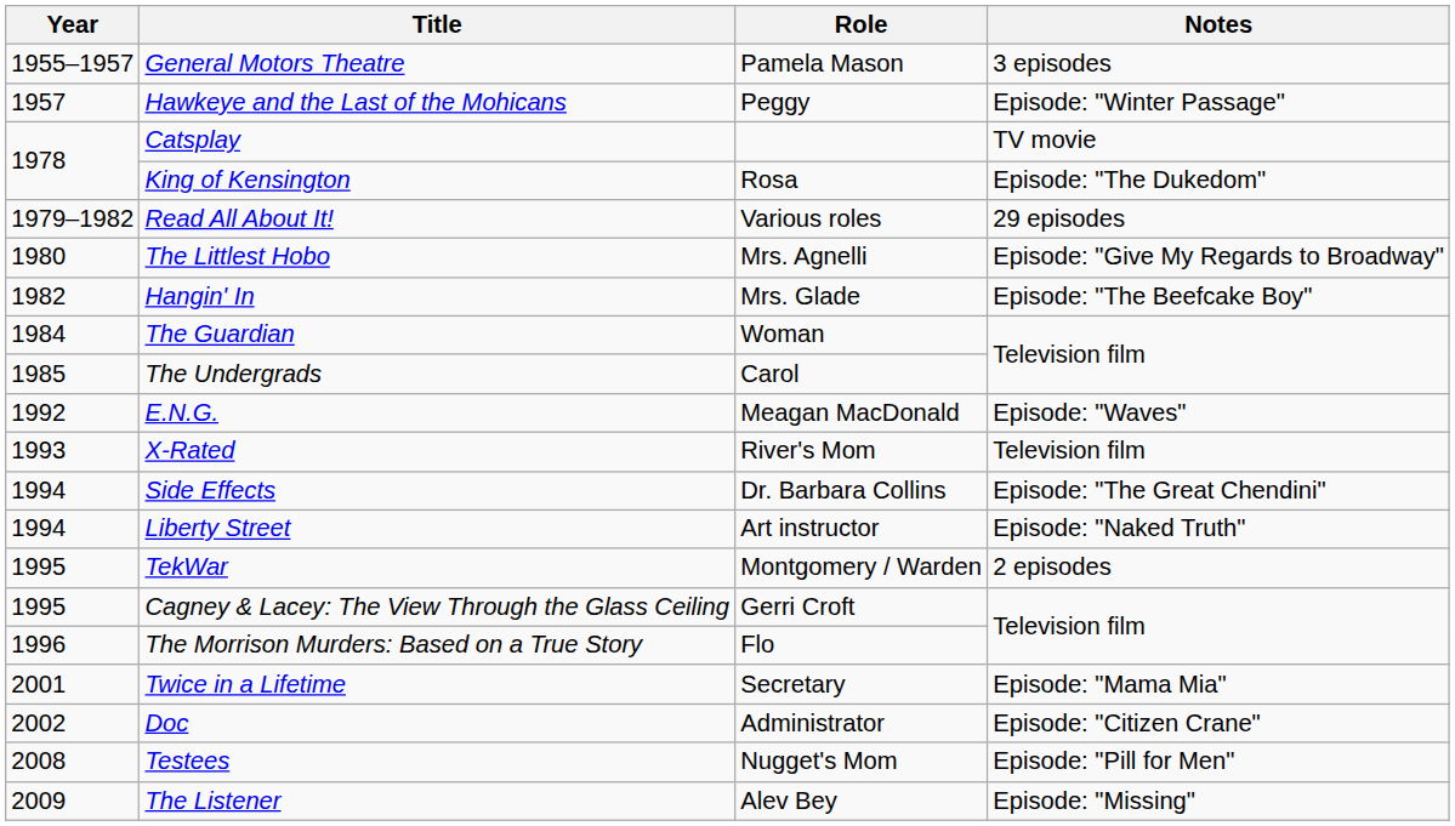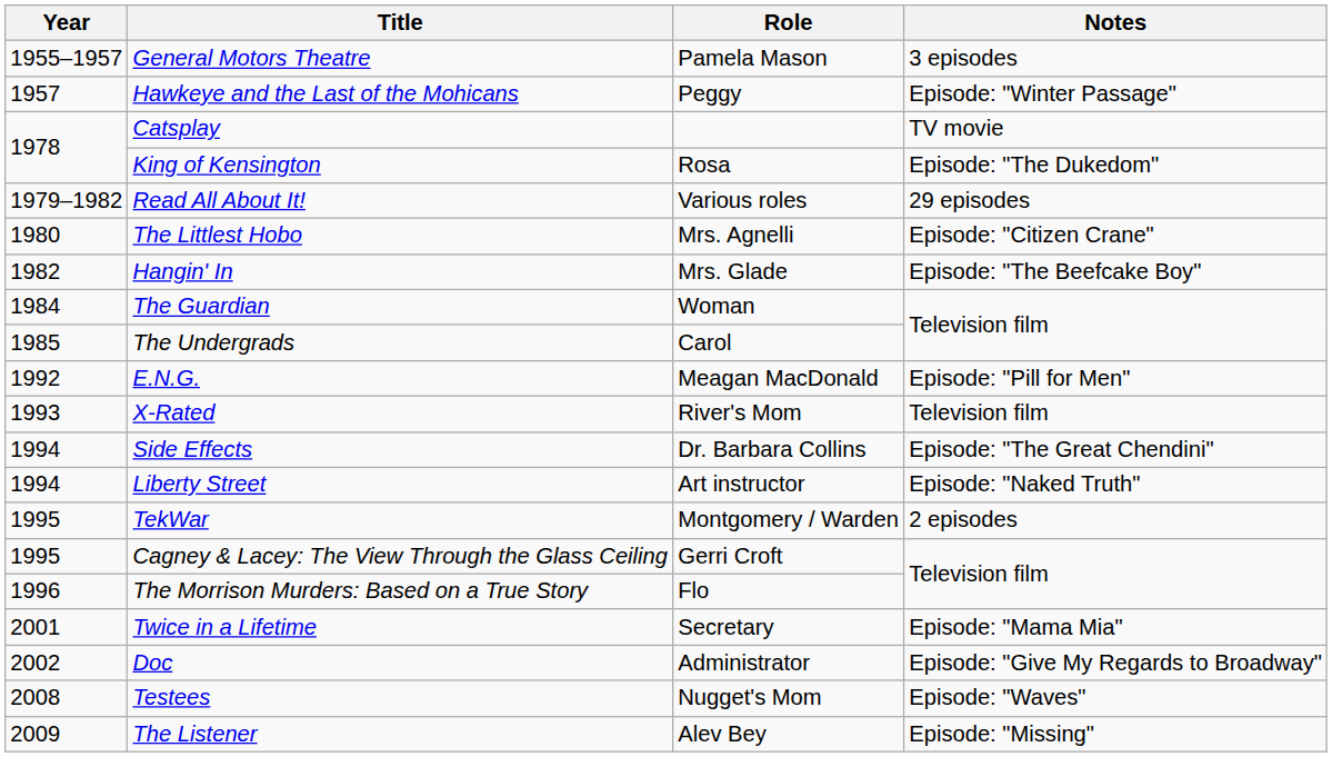The Littlest Hobo | Notes: Episode: "Give My Regards to Broadway" -> Episode: "Citizen Crane"
E.N.G. | Notes: Episode: "Waves" -> Episode: "Pill for Men"
Doc | Notes: Episode: "Citizen Crane" -> Episode: "Give My Regards to Broadway"
Testees | Notes: Episode: "Pill for Men" -> Episode: "Waves"
